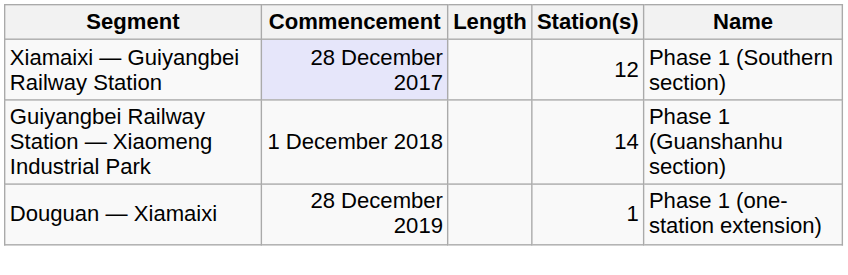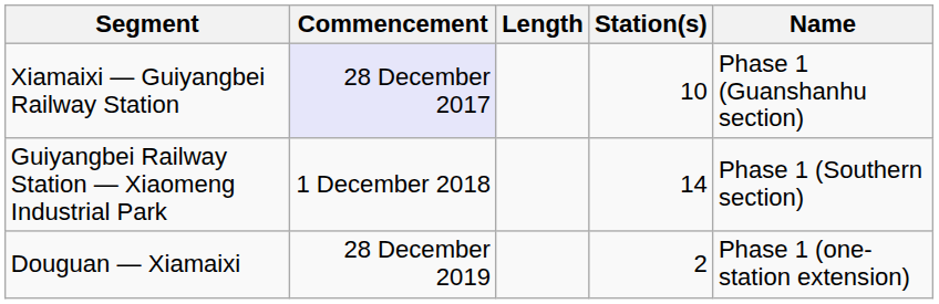Xiamaixi — Guiyangbei Railway Station | Station(s): 12 -> 10
Xiamaixi — Guiyangbei Railway Station | Name: Phase 1 (Southern section) -> Phase 1 (Guanshanhu section)
Guiyangbei Railway Station — Xiaomeng Industrial Park | Name: Phase 1 (Guanshanhu section) -> Phase 1 (Southern section)
Douguan — Xiamaixi | Station(s): 1 -> 2
